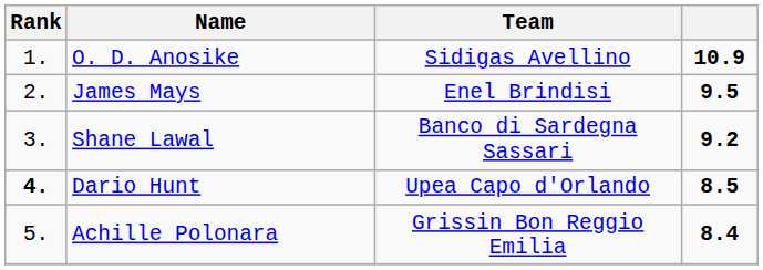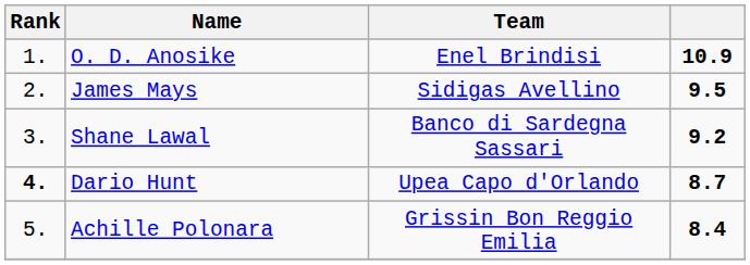O. D. Anosike | Team: Sidigas Avellino -> Enel Brindisi
James Mays | Team: Enel Brindisi -> Sidigas Avellino
Dario Hunt | column 4: 8.5 -> 8.7
